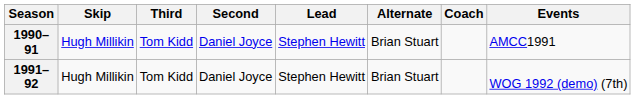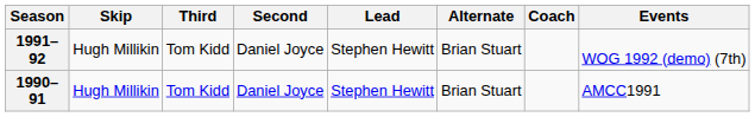rows swapped: 1990–91 <-> 1991–92
